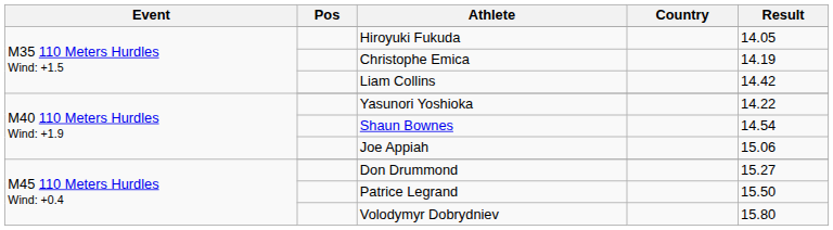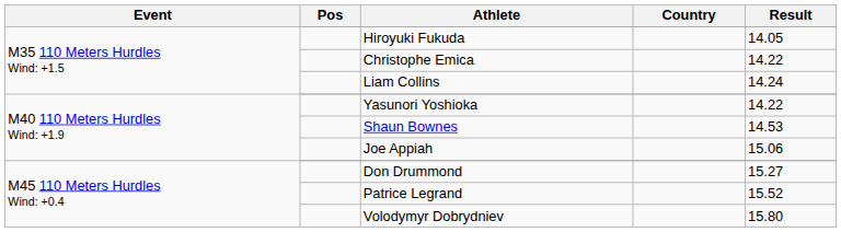Christophe Emica | Result: 14.19 -> 14.22
Liam Collins | Result: 14.42 -> 14.24
Shaun Bownes | Result: 14.54 -> 14.53
Patrice Legrand | Result: 15.50 -> 15.52
